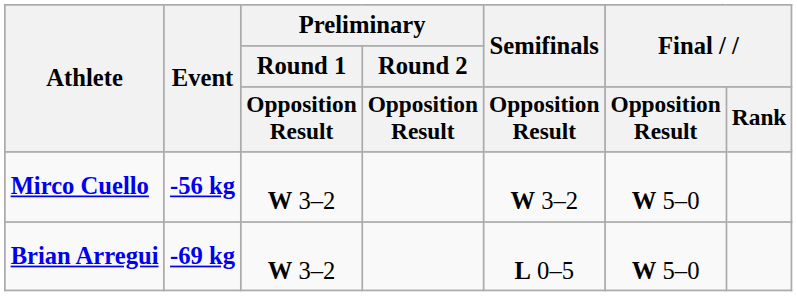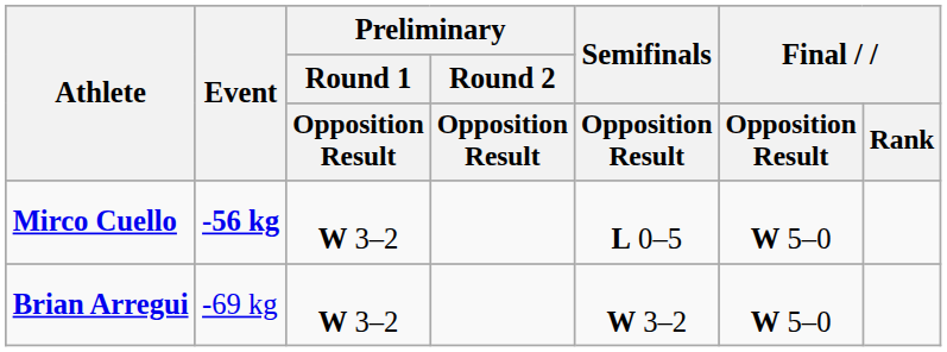Mirco Cuello | Semifinals / Opposition Result: W 3–2 -> L 0–5
Brian Arregui | Event: bold -> normal
Brian Arregui | Semifinals / Opposition Result: L 0–5 -> W 3–2
